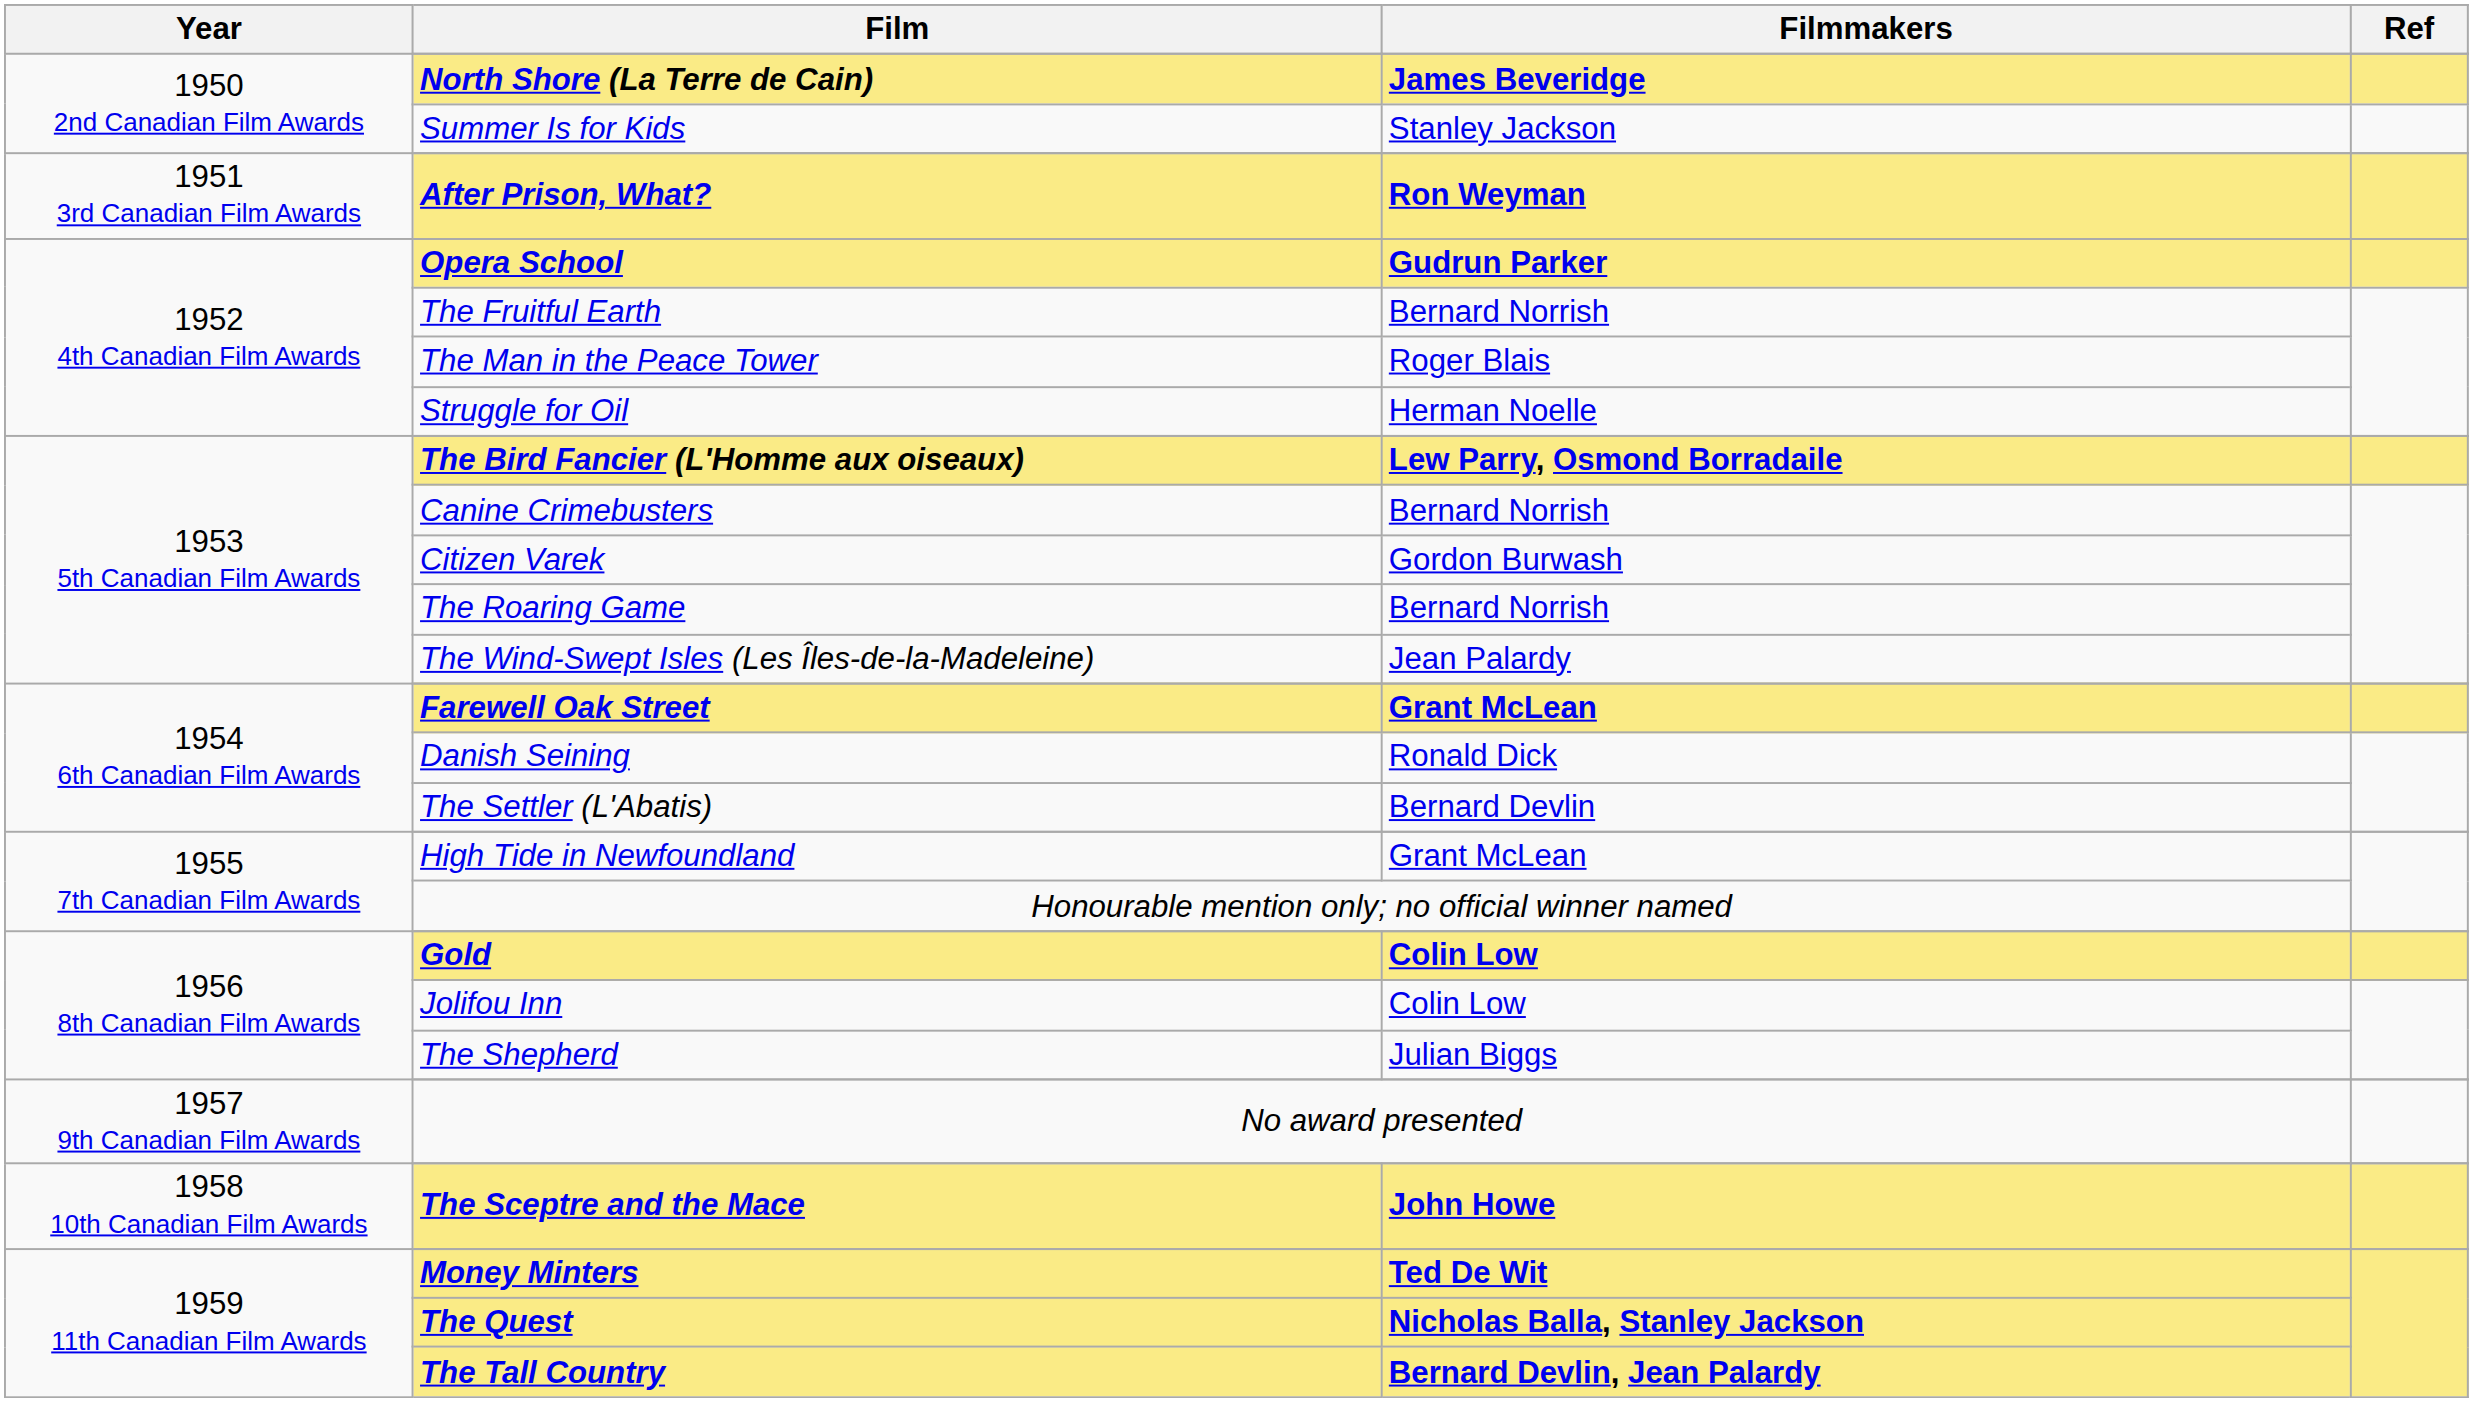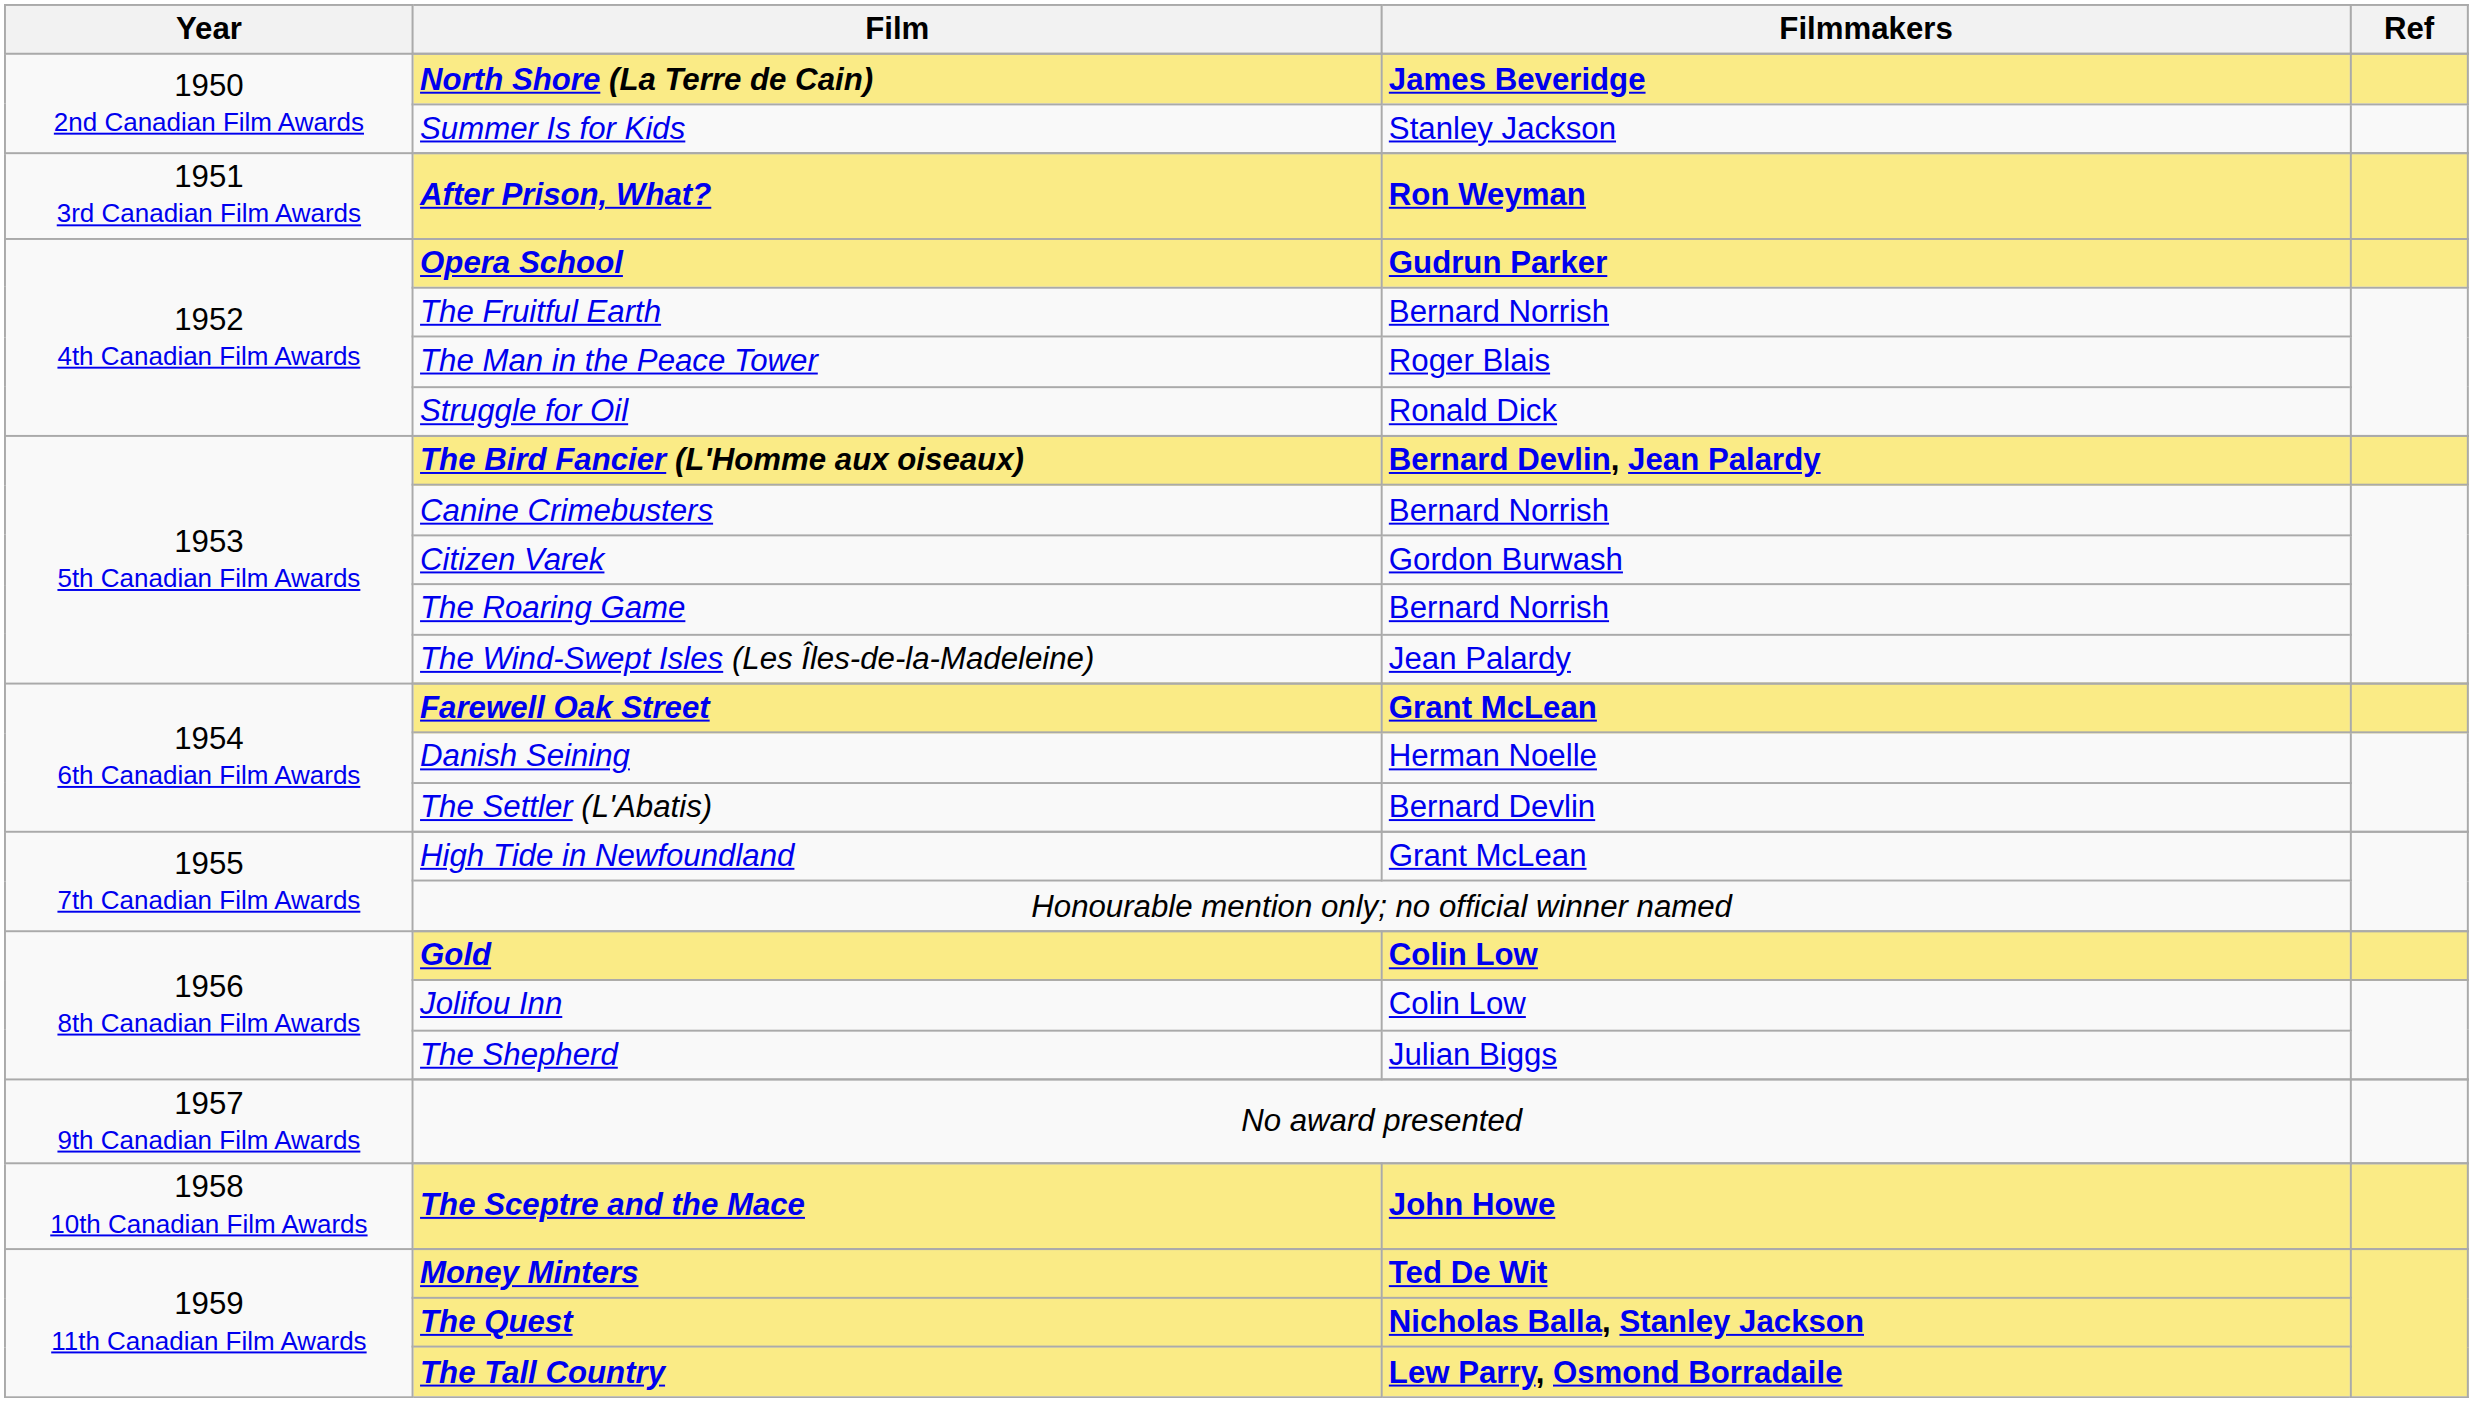Struggle for Oil | Filmmakers: Herman Noelle -> Ronald Dick
The Bird Fancier (L'Homme aux oiseaux) | Filmmakers: Lew Parry, Osmond Borradaile -> Bernard Devlin, Jean Palardy
Danish Seining | Filmmakers: Ronald Dick -> Herman Noelle
The Tall Country | Filmmakers: Bernard Devlin, Jean Palardy -> Lew Parry, Osmond Borradaile
